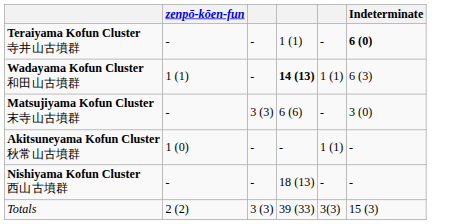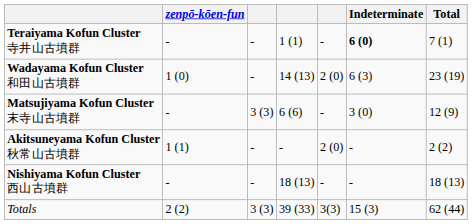+ column: Total | 7 (1) | 23 (19) | 12 (9) | 2 (2) | 18 (13) | 62 (44)
Wadayama Kofun Cluster 和田山古墳群 | zenpō-kōen-fun: 1 (1) -> 1 (0)
Wadayama Kofun Cluster 和田山古墳群 | column 4: bold -> normal
Wadayama Kofun Cluster 和田山古墳群 | column 5: 1 (1) -> 2 (0)
Akitsuneyama Kofun Cluster 秋常山古墳群 | zenpō-kōen-fun: 1 (0) -> 1 (1)
Akitsuneyama Kofun Cluster 秋常山古墳群 | column 5: 1 (1) -> 2 (0)
